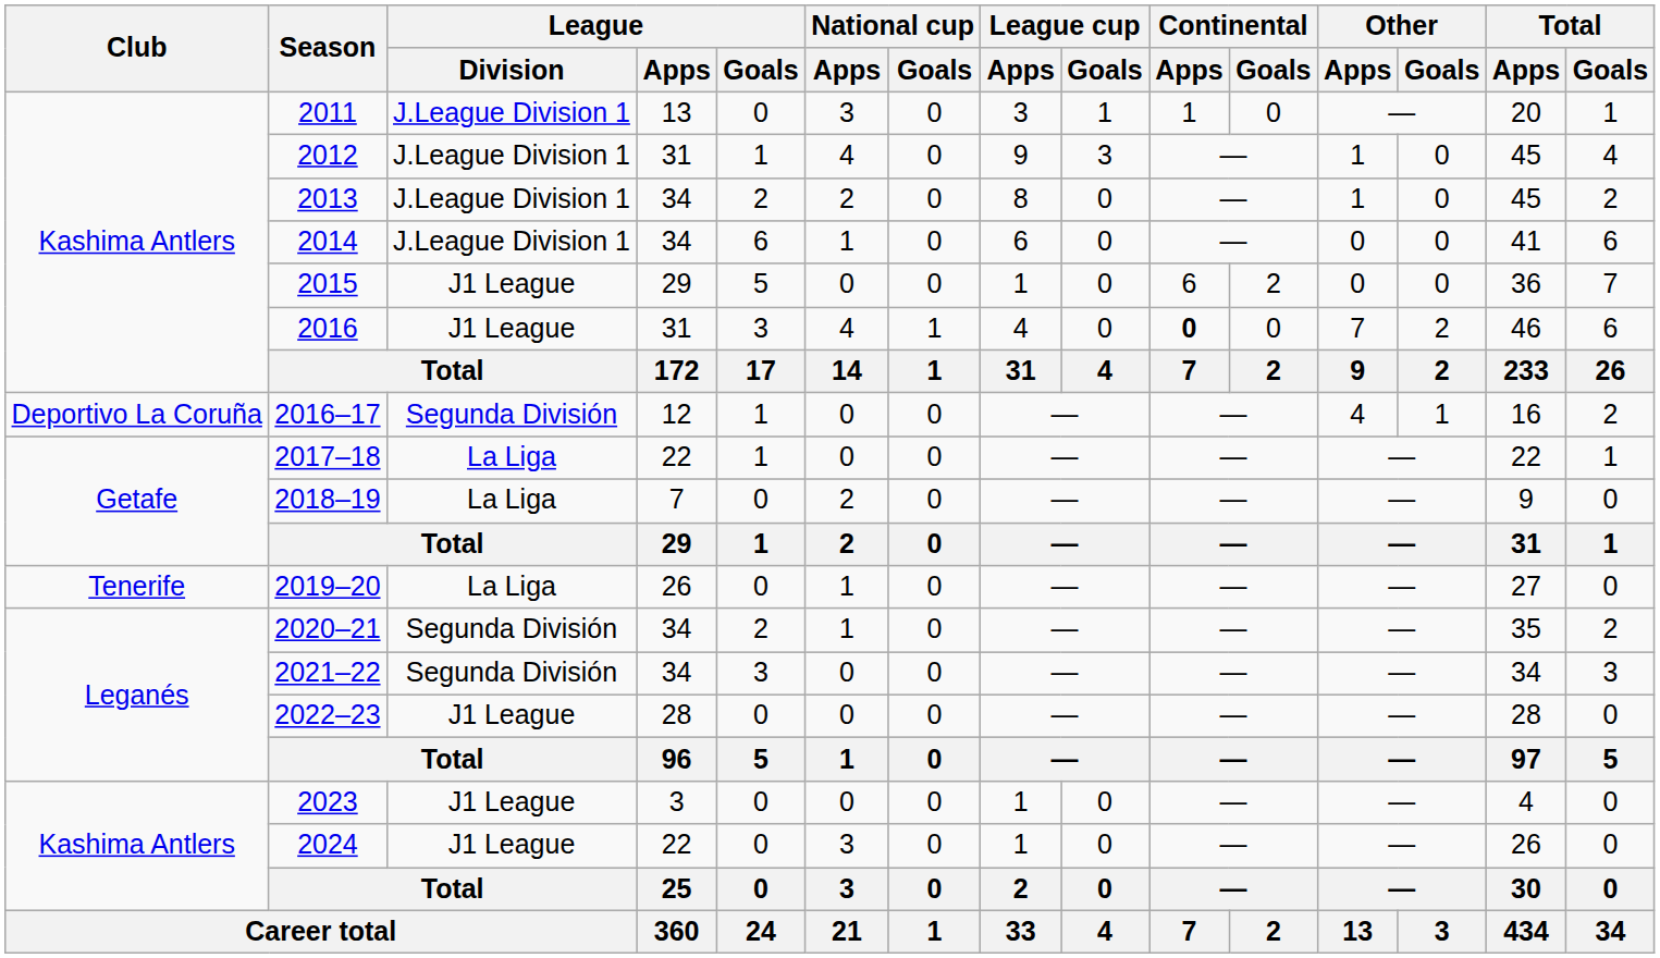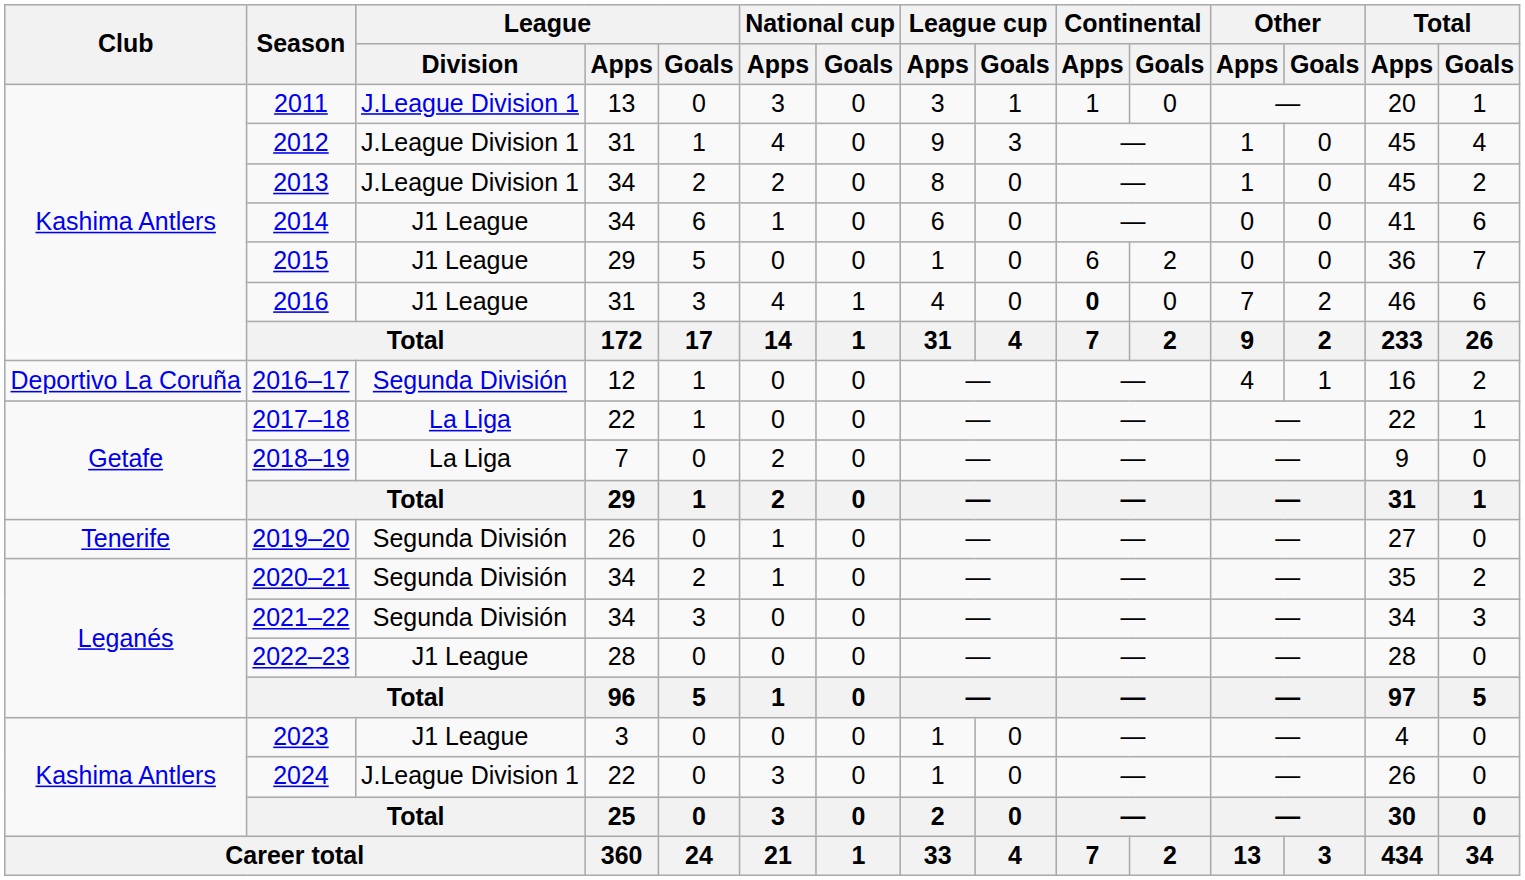2014 | League / Division: J.League Division 1 -> J1 League
2019–20 | League / Division: La Liga -> Segunda División
2024 | League / Division: J1 League -> J.League Division 1
